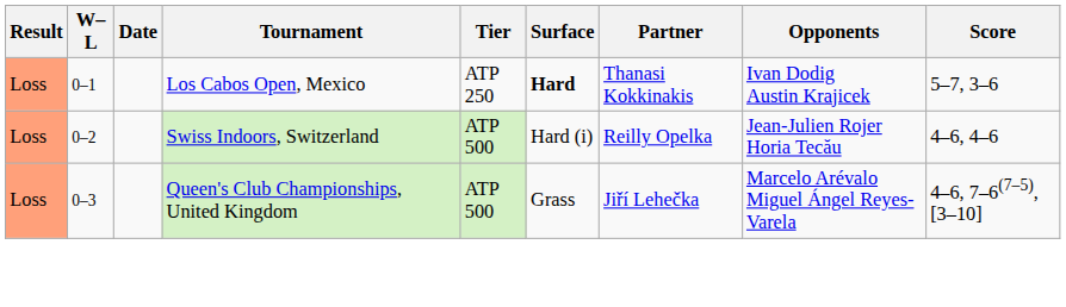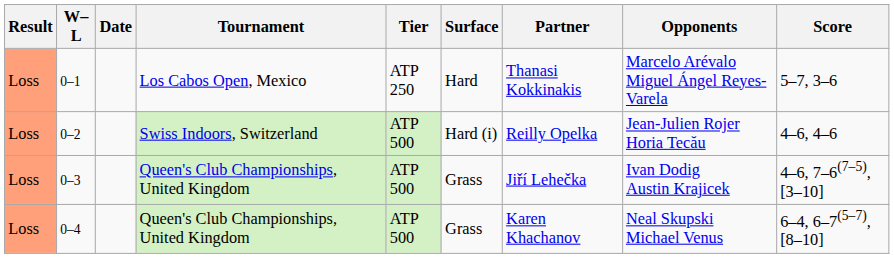0–1 | Surface: bold -> normal
0–1 | Opponents: Ivan Dodig Austin Krajicek -> Marcelo Arévalo Miguel Ángel Reyes-Varela
0–3 | Opponents: Marcelo Arévalo Miguel Ángel Reyes-Varela -> Ivan Dodig Austin Krajicek
+ row: Loss | 0–4 | Queen's Club Championships, United Kingdom | ATP 500 | Grass | Karen Khachanov | Neal Skupski Michael Venus | 6–4, 6–7(5–7), [8–10]
